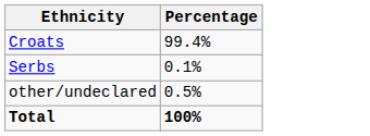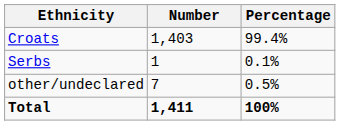+ column: Number | 1,403 | 1 | 7 | 1,411
